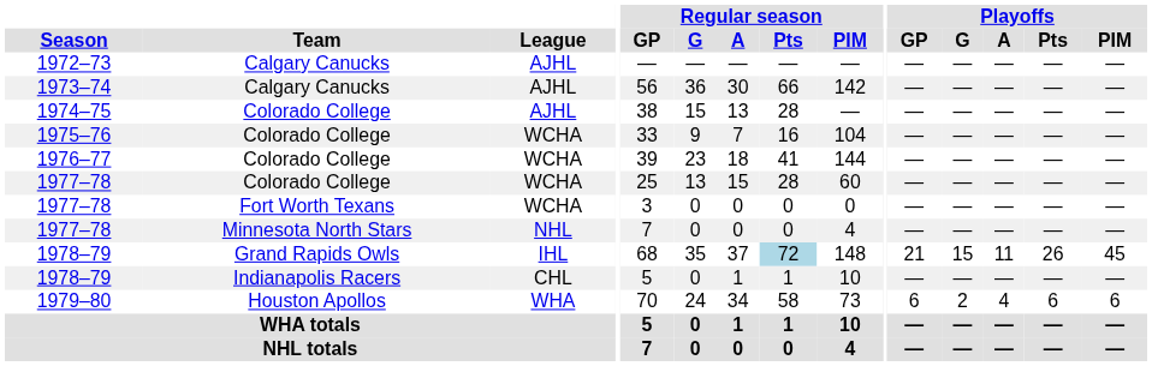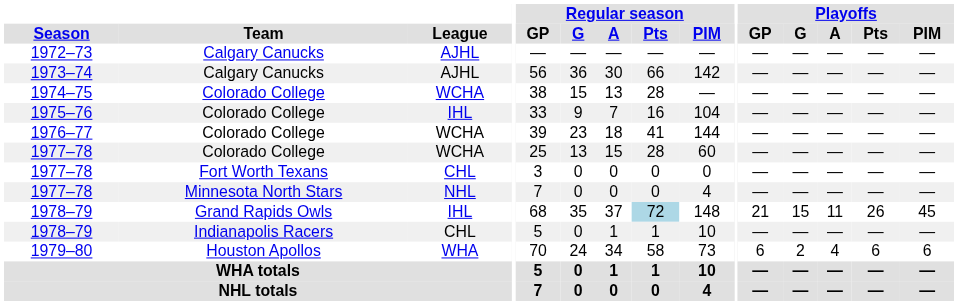1974–75 | League: AJHL -> WCHA
1975–76 | League: WCHA -> IHL
1977–78 / Fort Worth Texans | League: WCHA -> CHL
